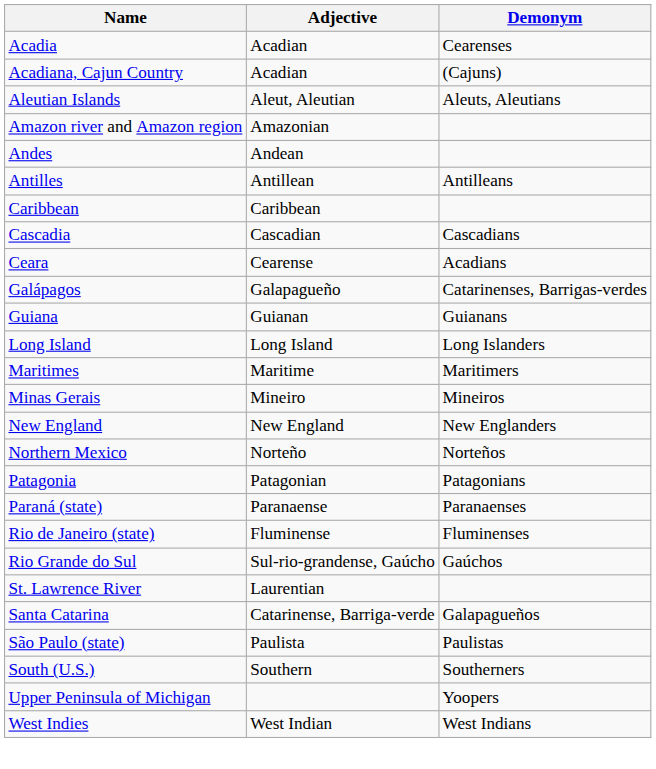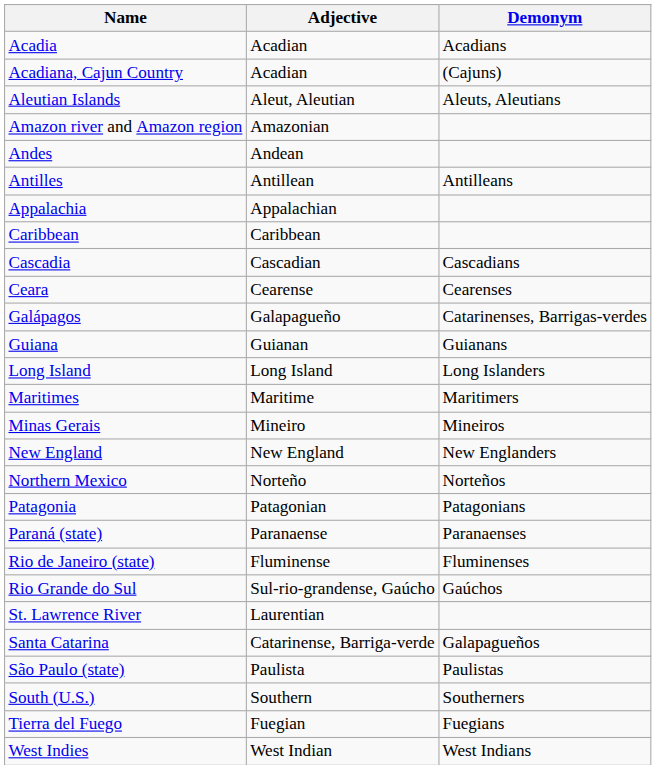Acadia | Demonym: Cearenses -> Acadians
+ row: Appalachia | Appalachian
Ceara | Demonym: Acadians -> Cearenses
+ row: Tierra del Fuego | Fuegian | Fuegians
- row: Upper Peninsula of Michigan | Yoopers
